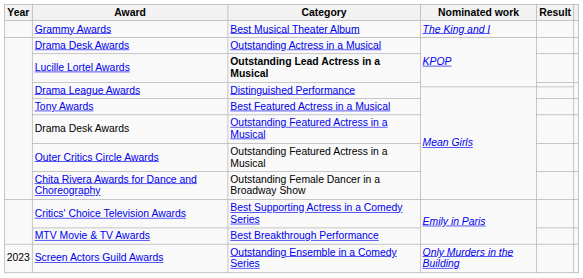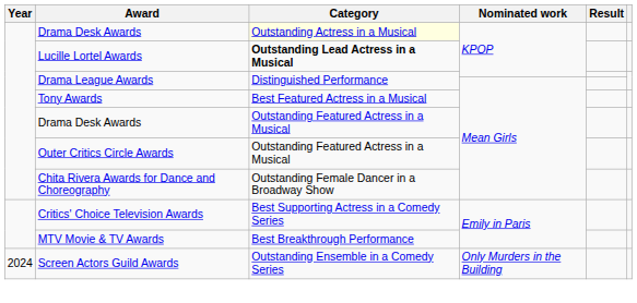- row: Grammy Awards | Best Musical Theater Album | The King and I
Drama Desk Awards / KPOP | Category: no background -> lightyellow background
Screen Actors Guild Awards | Year: 2023 -> 2024
